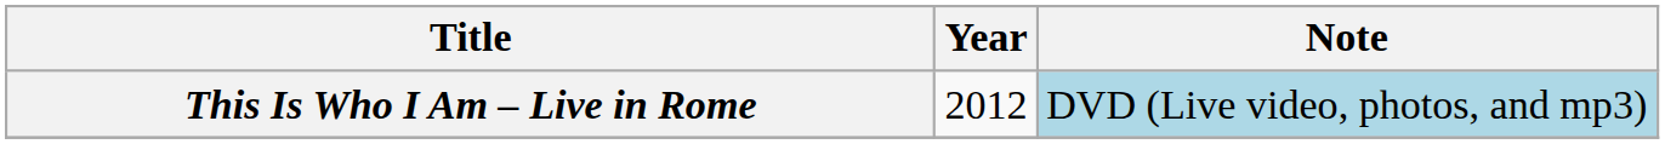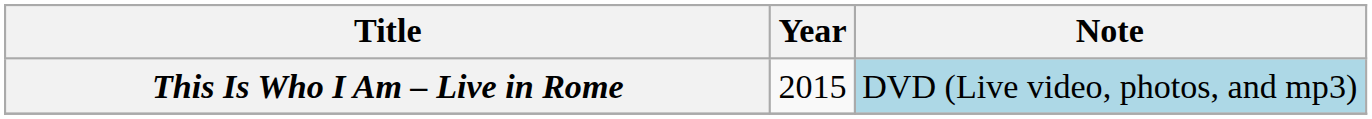This Is Who I Am – Live in Rome | Year: 2012 -> 2015
